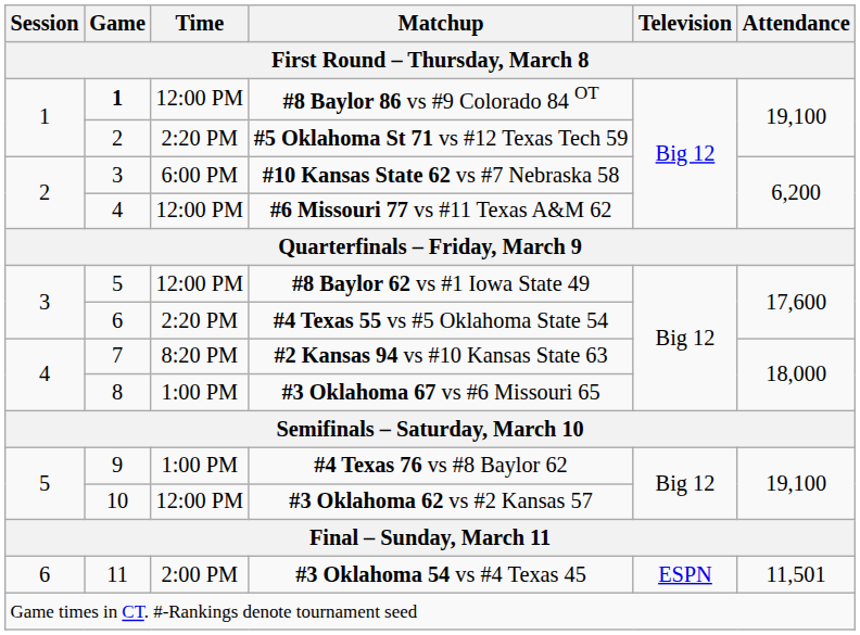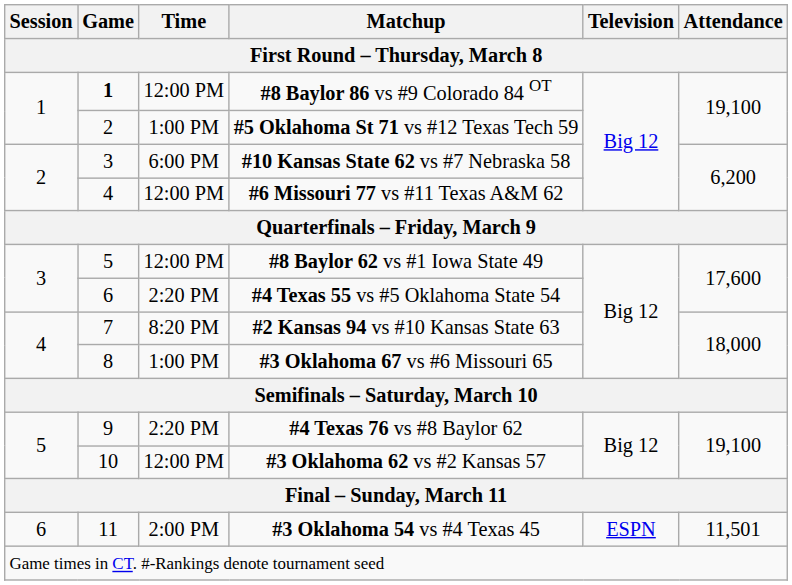#5 Oklahoma St 71 vs #12 Texas Tech 59 | Time: 2:20 PM -> 1:00 PM
#4 Texas 76 vs #8 Baylor 62 | Time: 1:00 PM -> 2:20 PM
